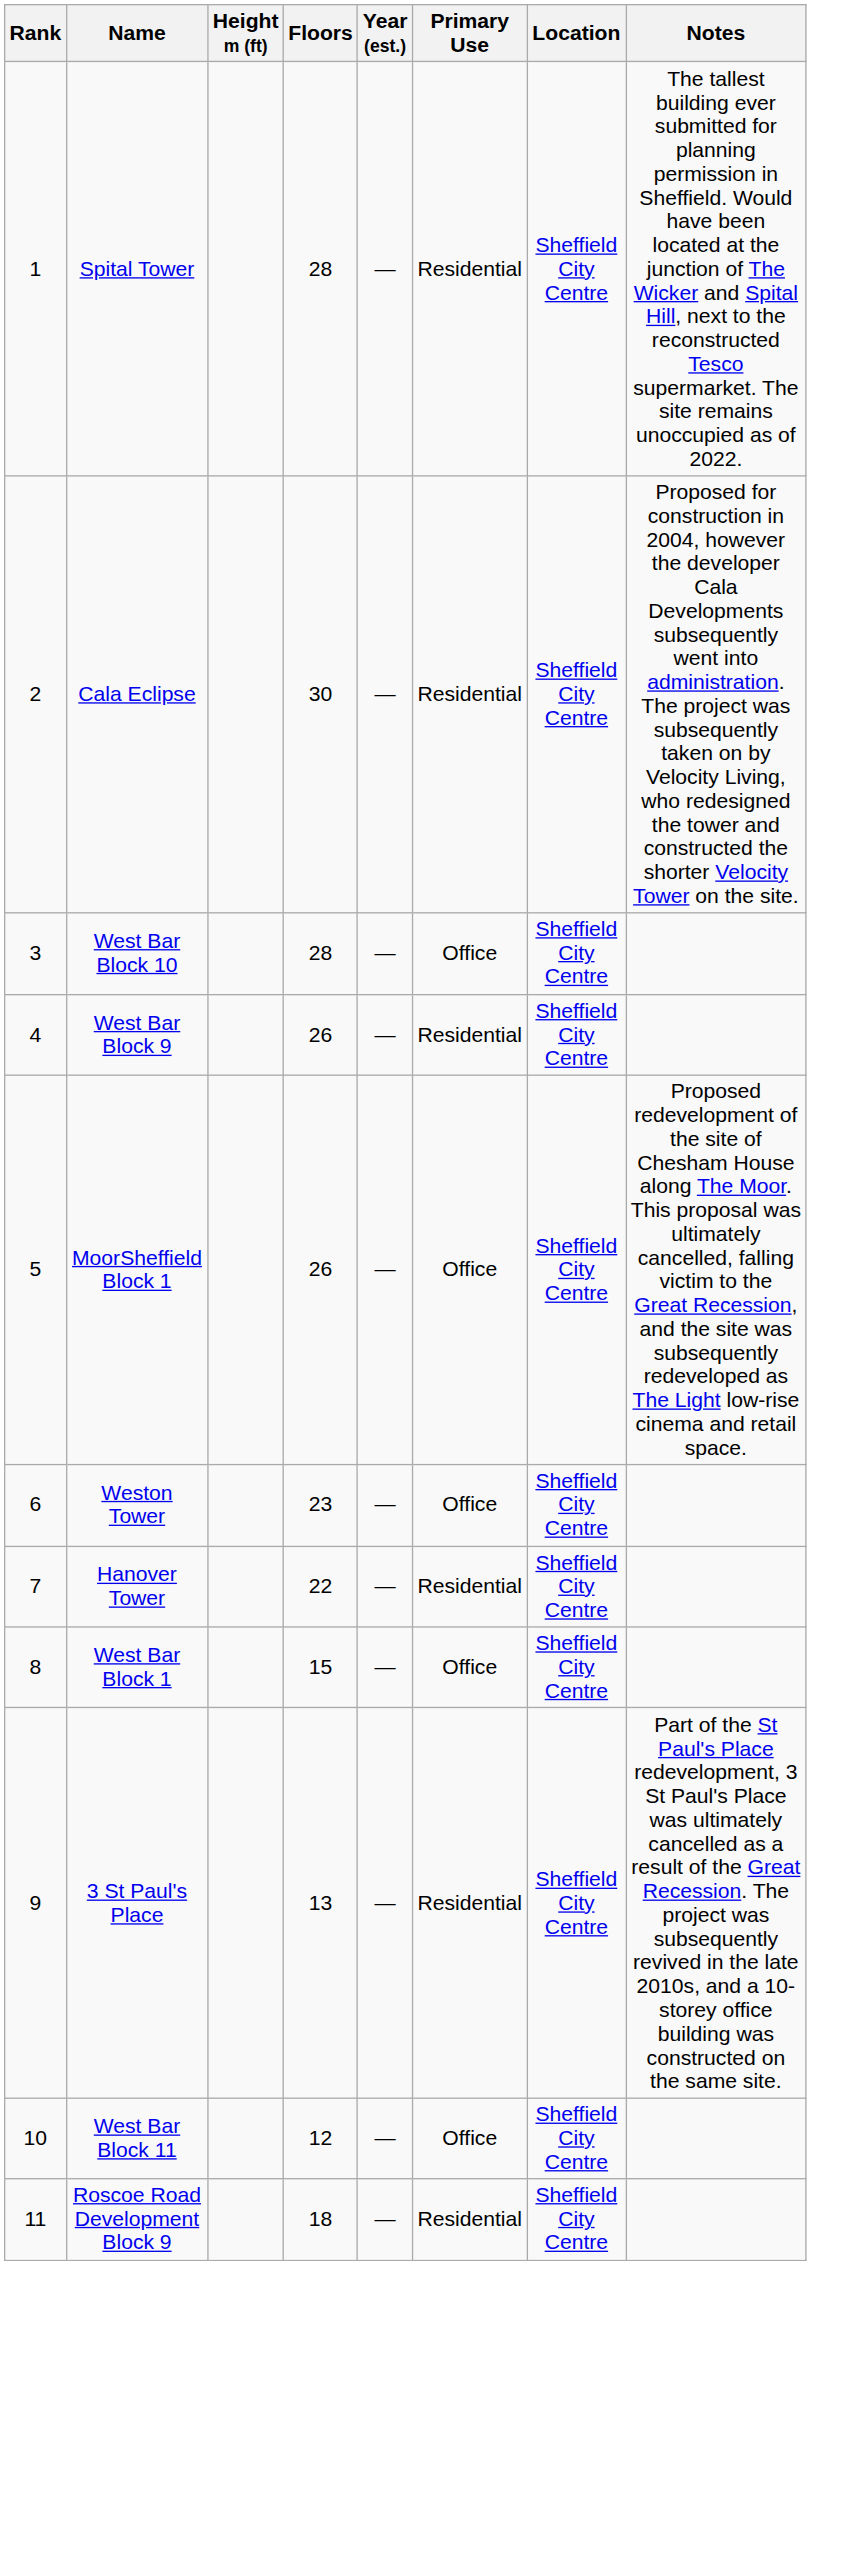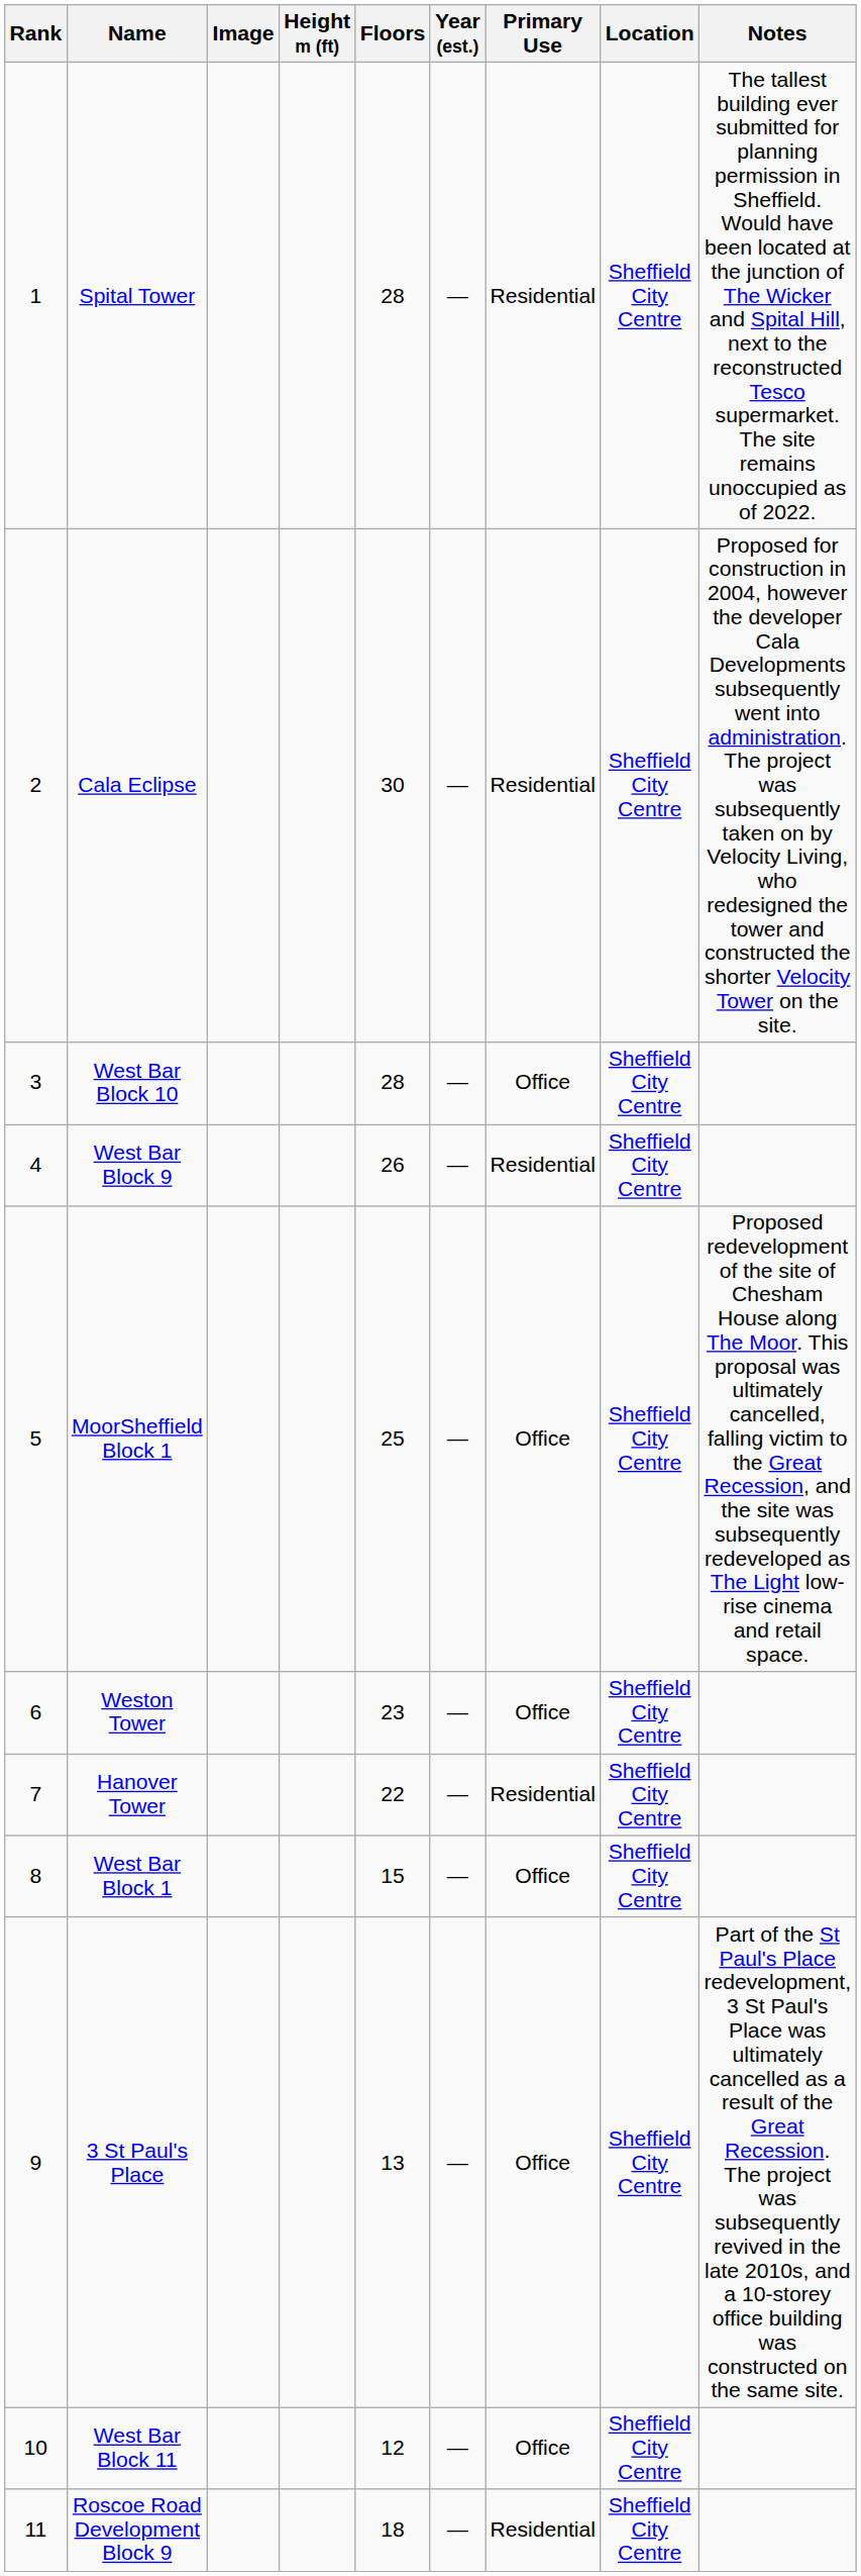+ column: Image
MoorSheffield Block 1 | Floors: 26 -> 25
3 St Paul's Place | Primary Use: Residential -> Office
